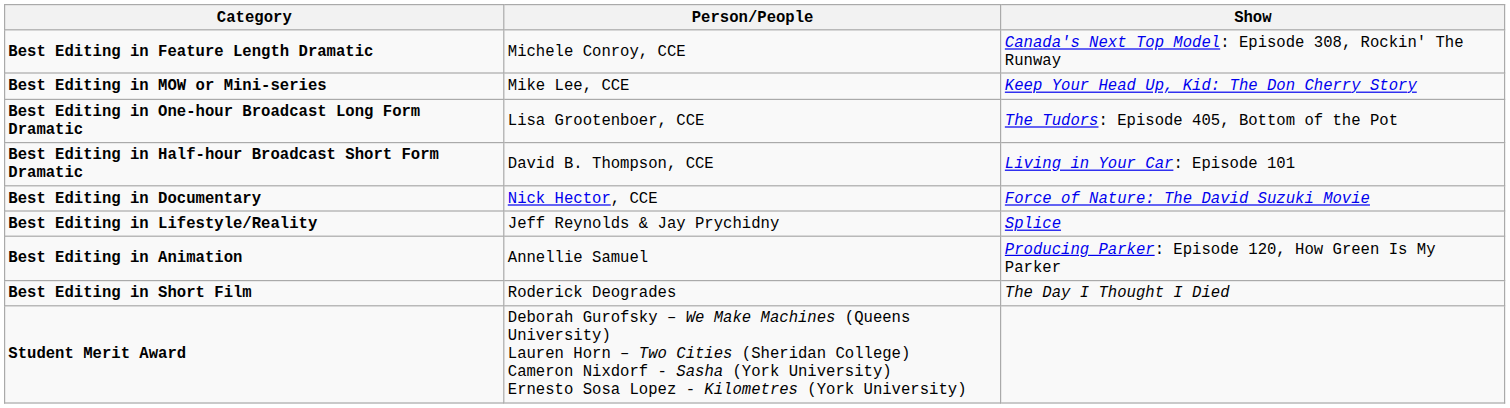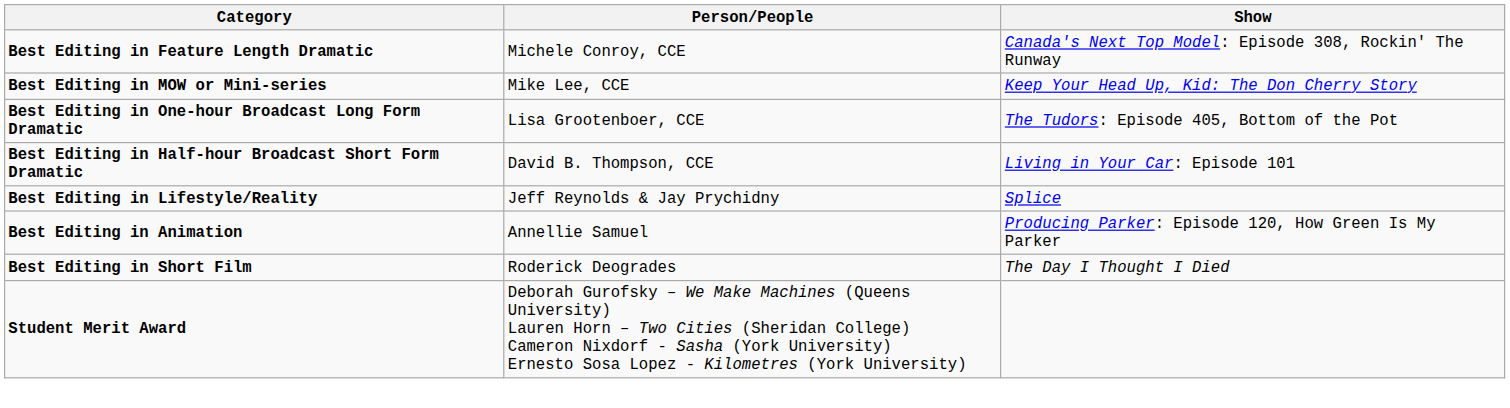- row: Best Editing in Documentary | Nick Hector, CCE | Force of Nature: The David Suzuki Movie
